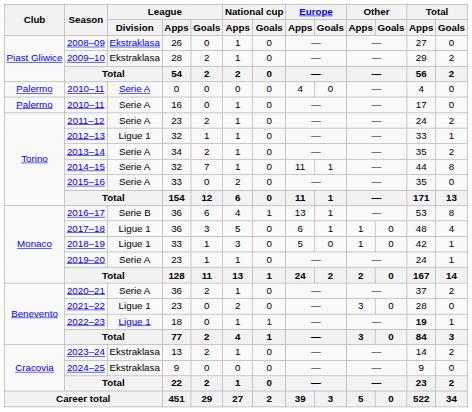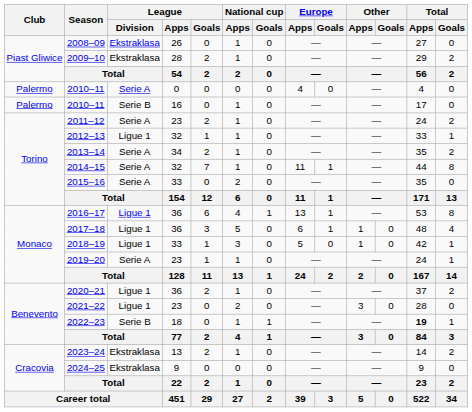2010–11 / 16 | League / Division: Serie A -> Serie B
2016–17 | League / Division: Serie B -> Ligue 1
2020–21 | League / Division: Serie A -> Ligue 1
2022–23 | League / Division: Ligue 1 -> Serie B
